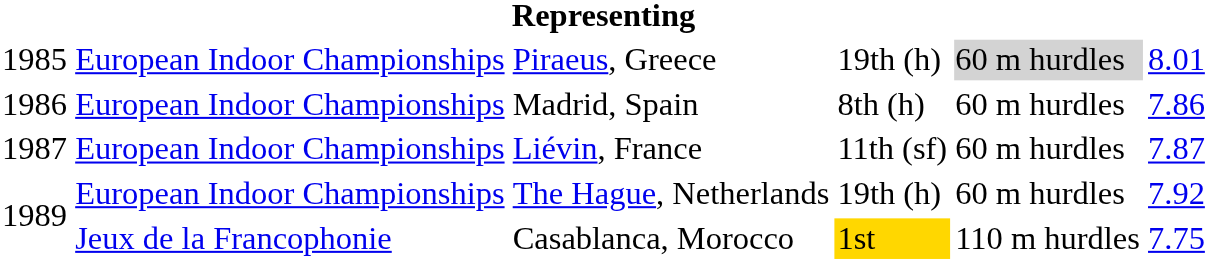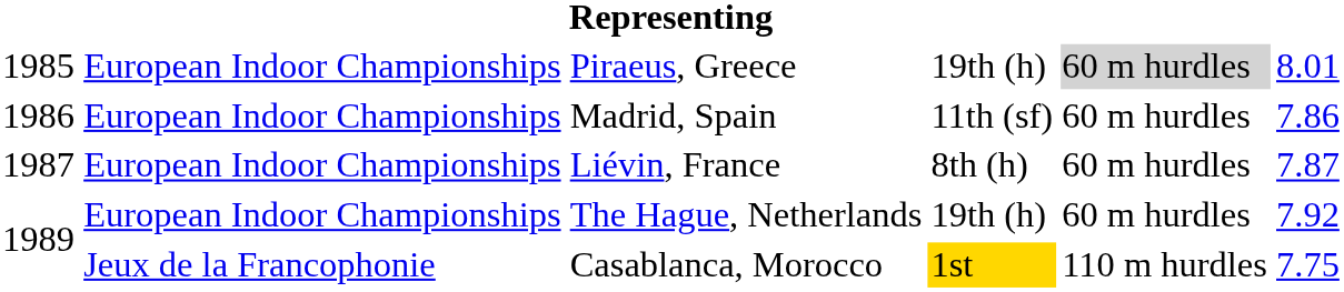Madrid, Spain | column 4: 8th (h) -> 11th (sf)
Liévin, France | column 4: 11th (sf) -> 8th (h)
